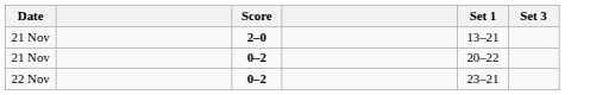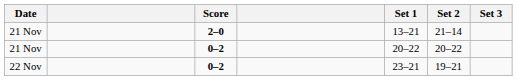+ column: Set 2 | 21–14 | 20–22 | 19–21
